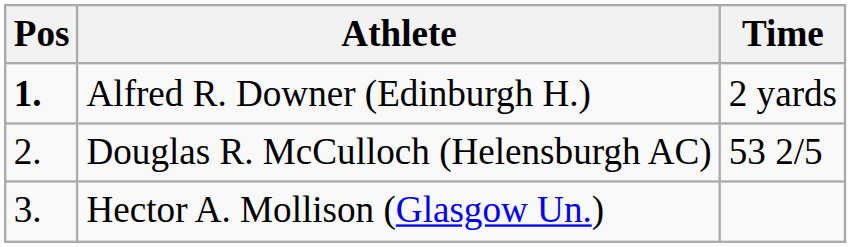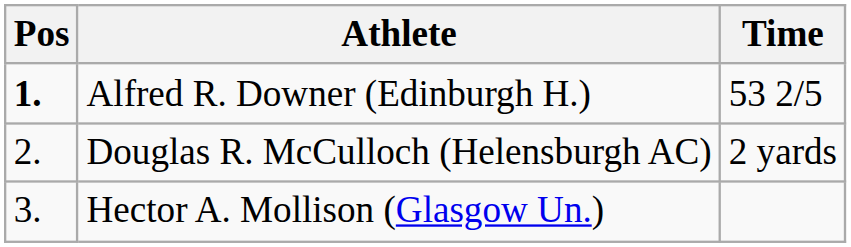Alfred R. Downer (Edinburgh H.) | Time: 2 yards -> 53 2/5
Douglas R. McCulloch (Helensburgh AC) | Time: 53 2/5 -> 2 yards
